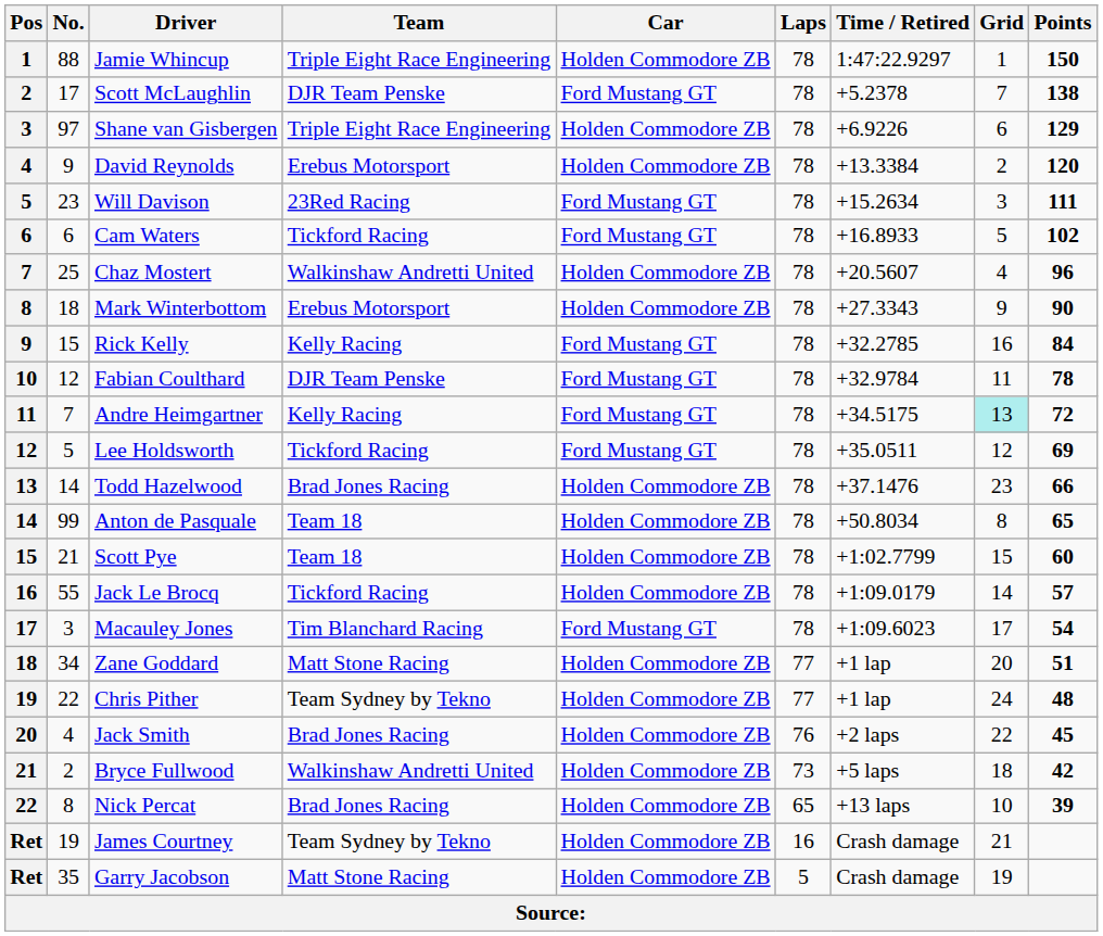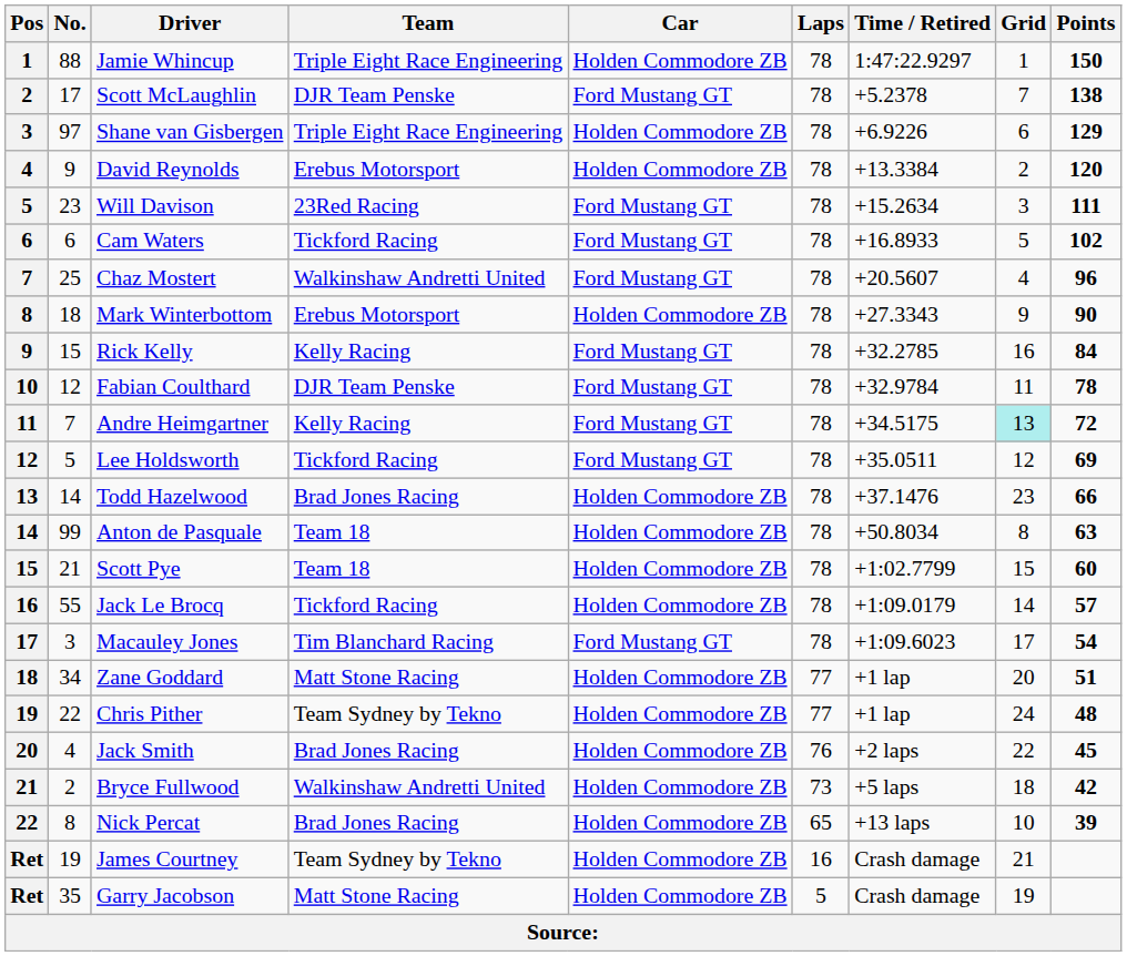Chaz Mostert | Car: Holden Commodore ZB -> Ford Mustang GT
Anton de Pasquale | Points: 65 -> 63
